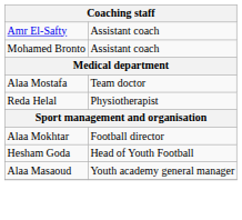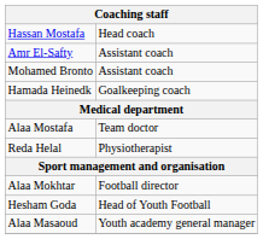+ row: Hassan Mostafa | Head coach
+ row: Hamada Heinedk | Goalkeeping coach
